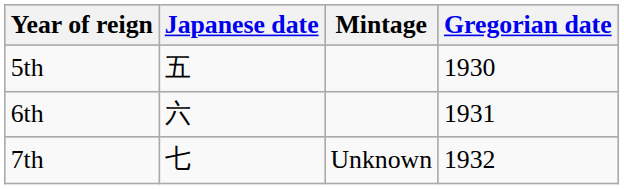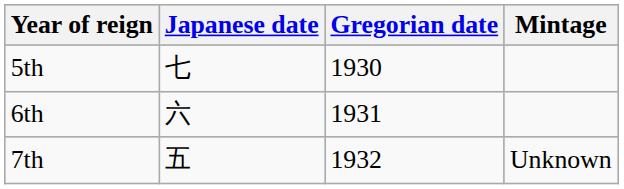columns swapped: Gregorian date <-> Mintage
5th | Japanese date: 五 -> 七
7th | Japanese date: 七 -> 五
